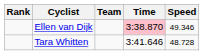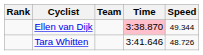Ellen van Dijk | Speed: 49.346 -> 49.344
Tara Whitten | Speed: 48.728 -> 48.726
